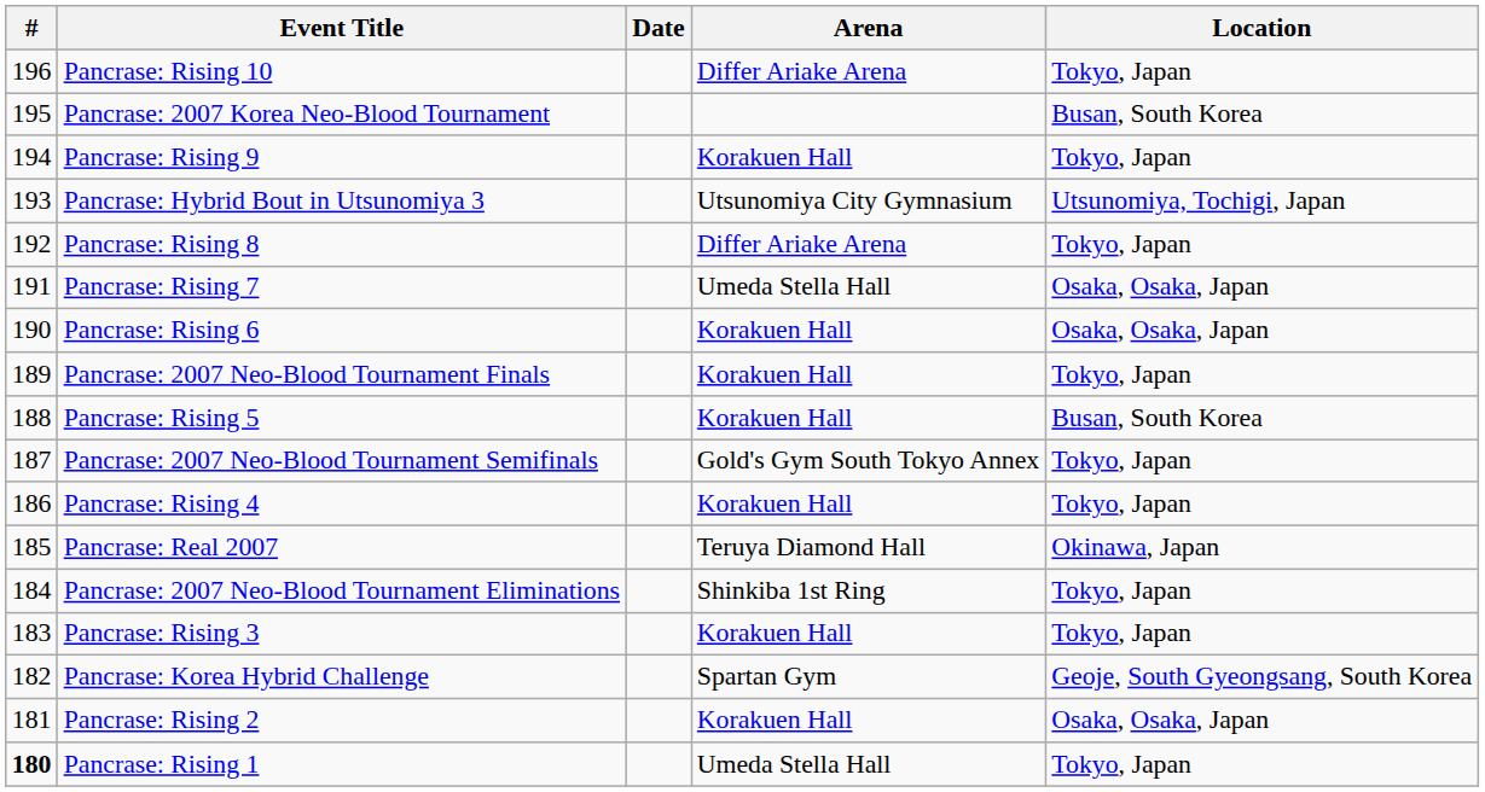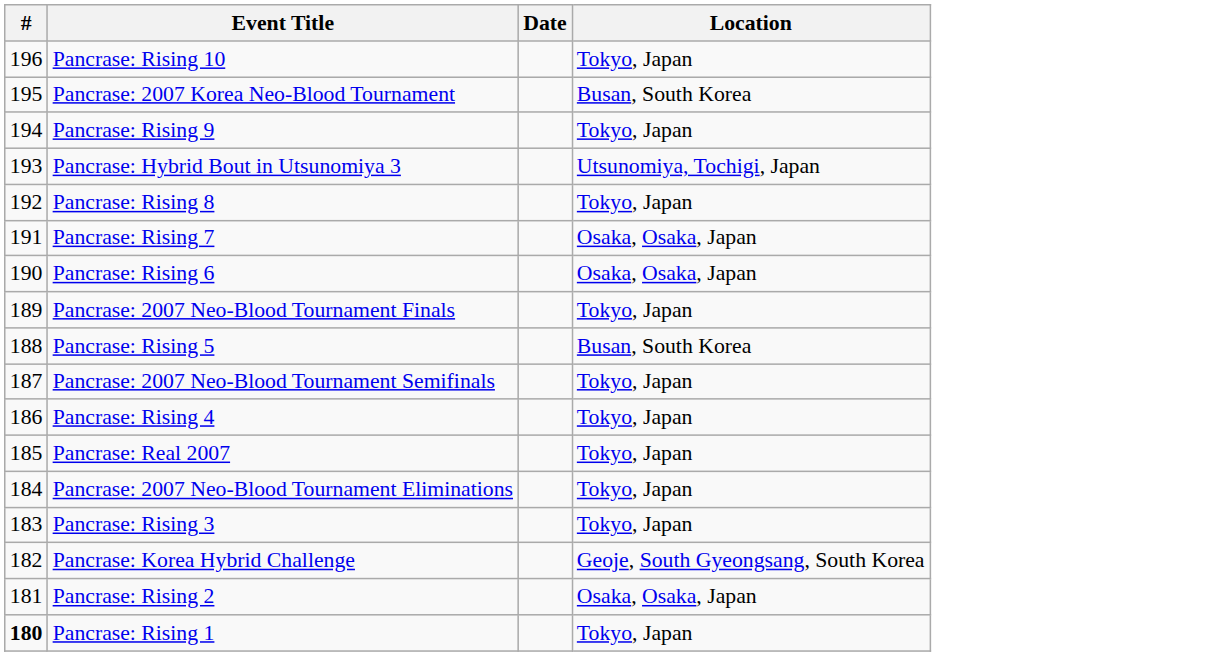- column: Arena | Differ Ariake Arena | Korakuen Hall | Utsunomiya City Gymnasium | Differ Ariake Arena | Umeda Stella Hall | Korakuen Hall | Korakuen Hall | Korakuen Hall | Gold's Gym South Tokyo Annex | Korakuen Hall | Teruya Diamond Hall | Shinkiba 1st Ring | Korakuen Hall | Spartan Gym | Korakuen Hall | Umeda Stella Hall
Pancrase: Real 2007 | Location: Okinawa, Japan -> Tokyo, Japan
